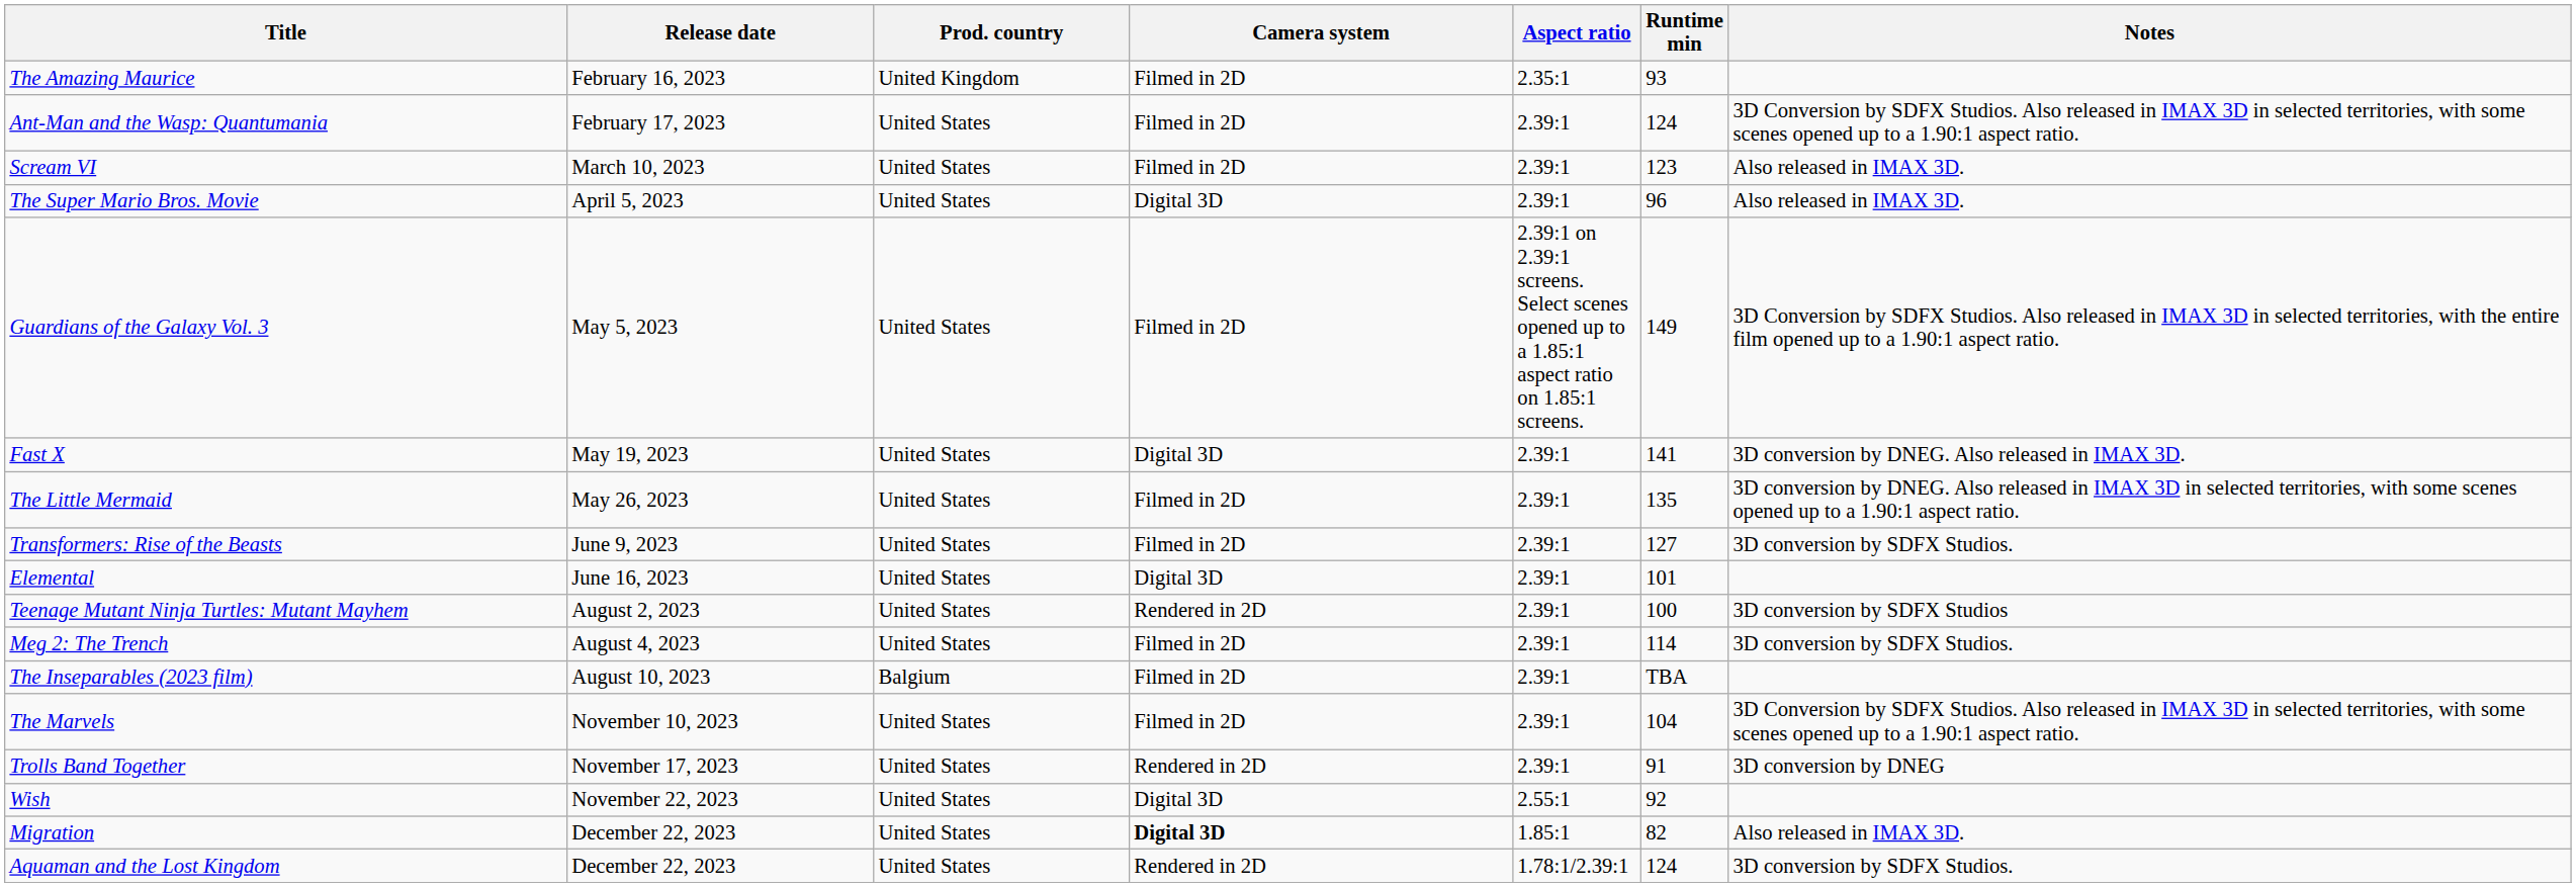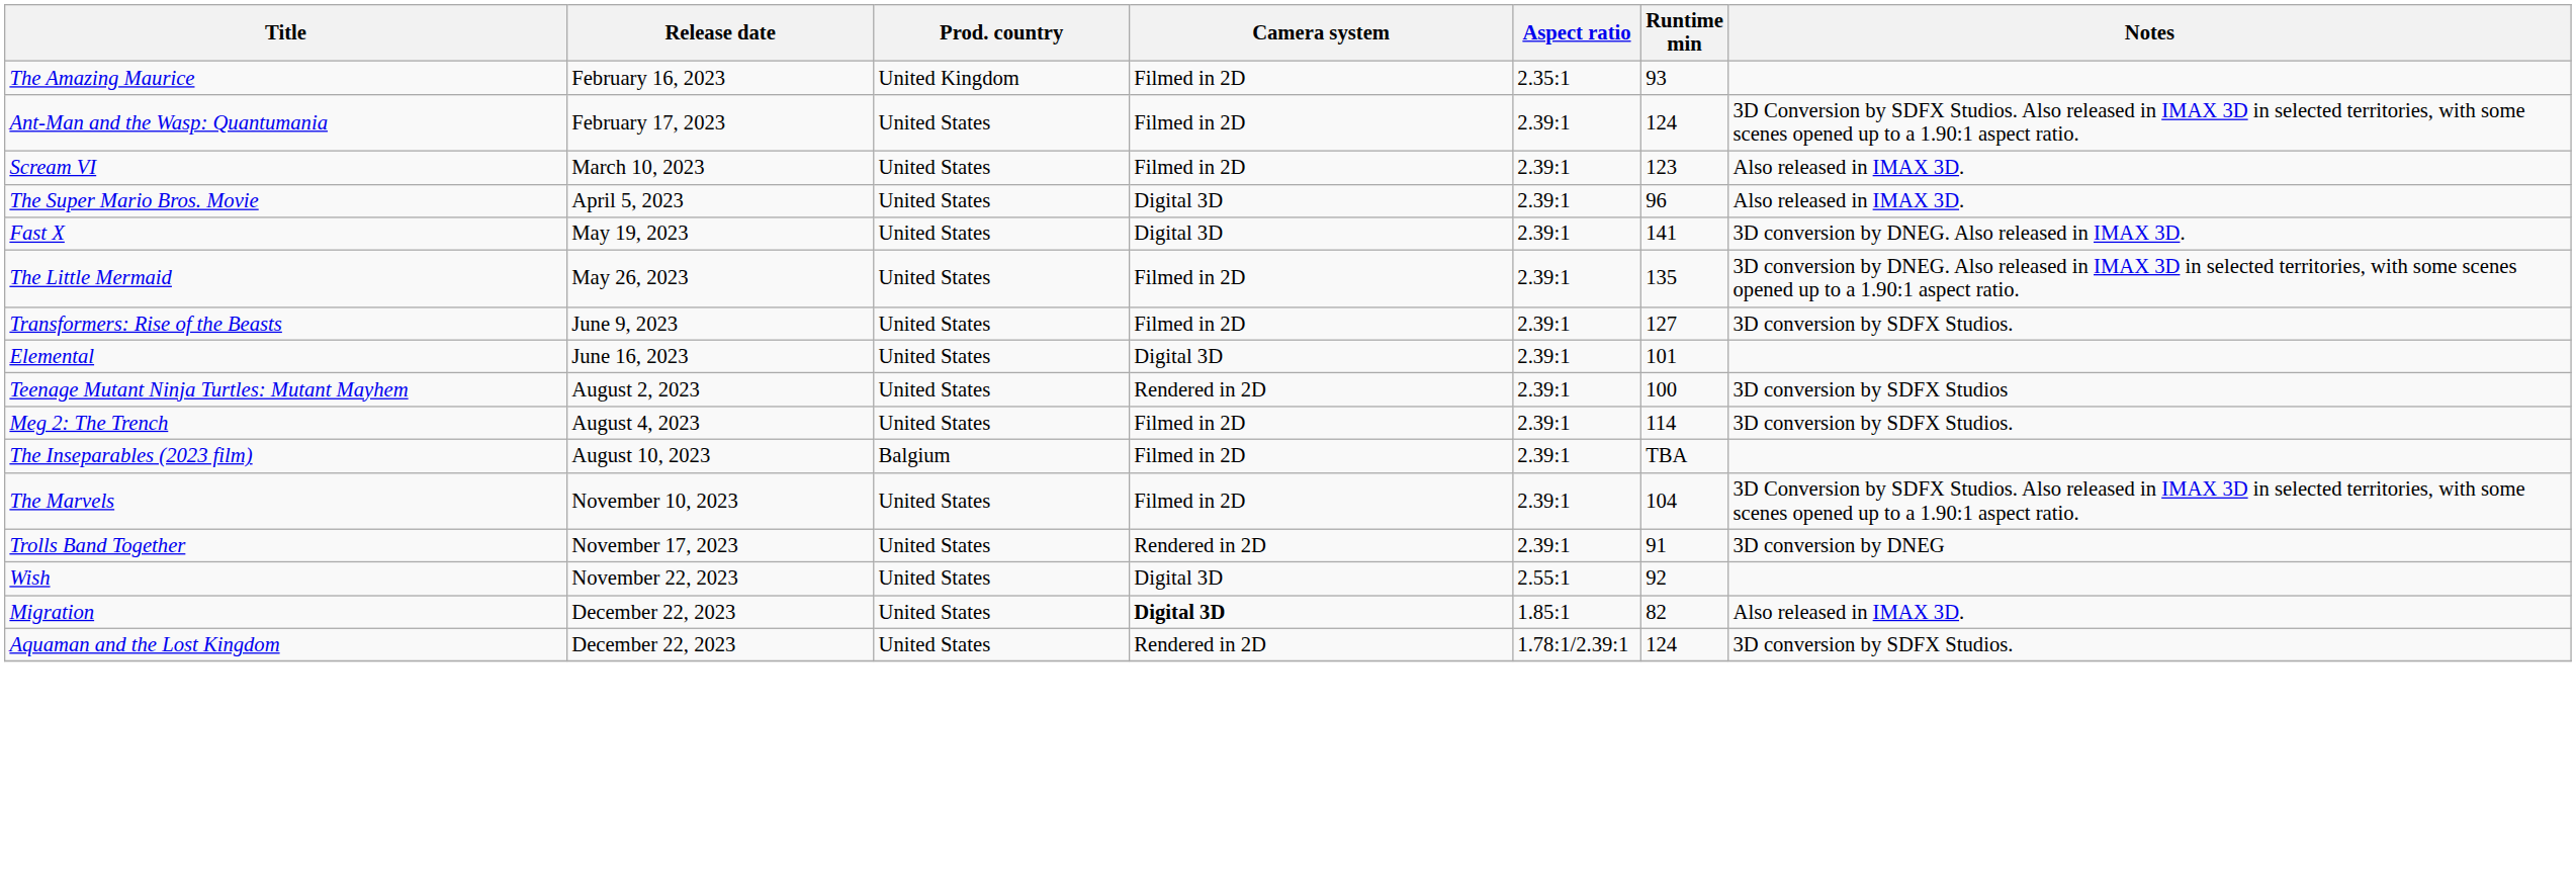- row: Guardians of the Galaxy Vol. 3 | May 5, 2023 | United States | Filmed in 2D | 2.39:1 on 2.39:1 screens. Select scenes opened up to a 1.85:1 aspect ratio on 1.85:1 screens. | 149 | 3D Conversion by SDFX Studios. Also released in IMAX 3D in selected territories, with the entire film opened up to a 1.90:1 aspect ratio.
